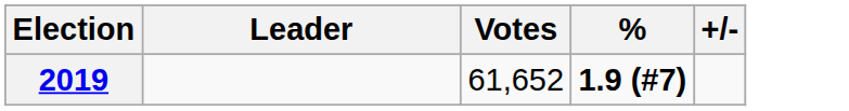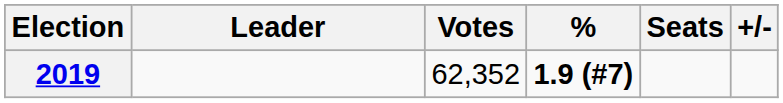+ column: Seats
2019 | Votes: 61,652 -> 62,352
